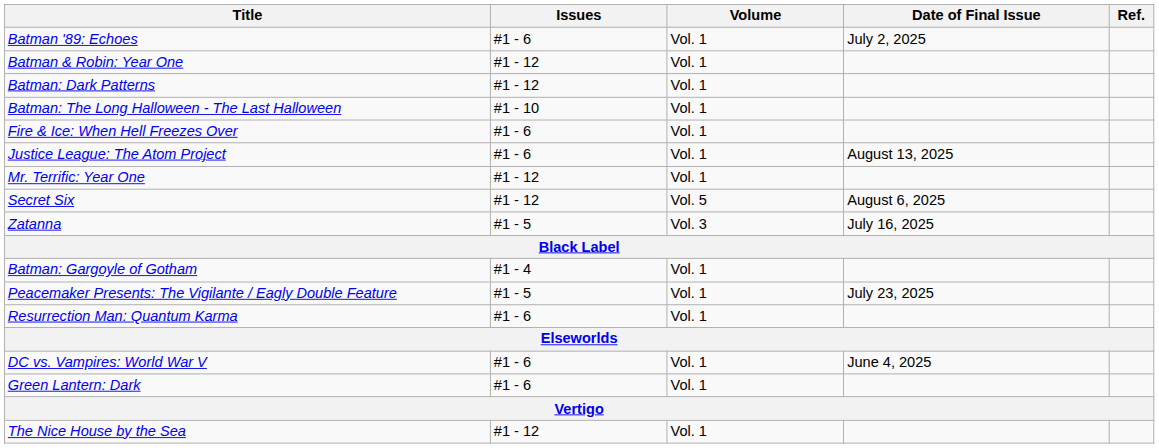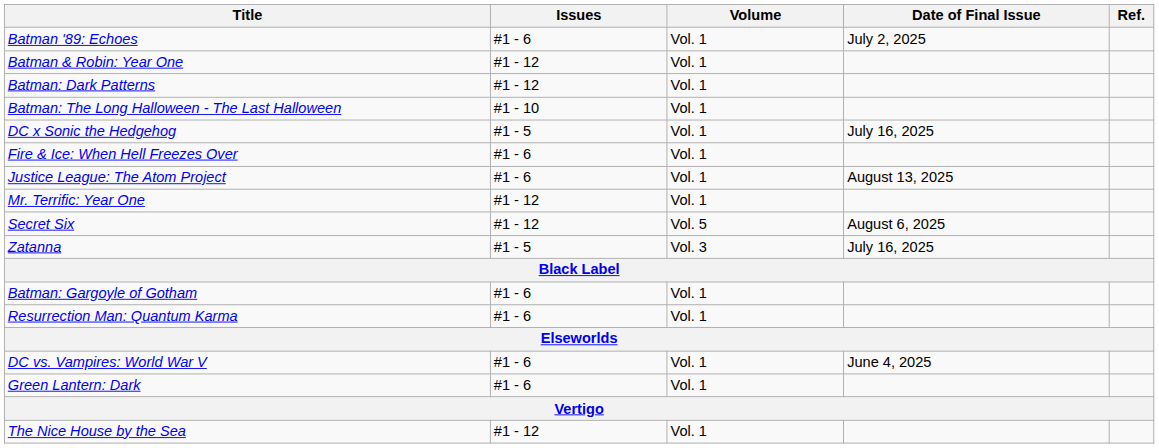+ row: DC x Sonic the Hedgehog | #1 - 5 | Vol. 1 | July 16, 2025
Batman: Gargoyle of Gotham | Issues: #1 - 4 -> #1 - 6
- row: Peacemaker Presents: The Vigilante / Eagly Double Feature | #1 - 5 | Vol. 1 | July 23, 2025
